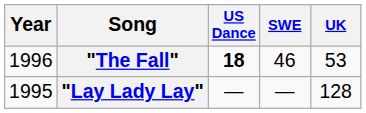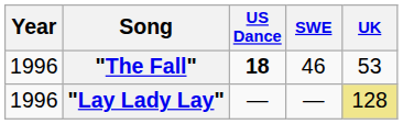"Lay Lady Lay" | Year: 1995 -> 1996
"Lay Lady Lay" | UK: no background -> khaki background
